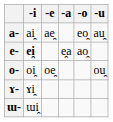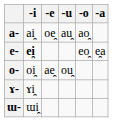columns swapped: -u <-> -a
a- | -e: ae̯ -> oe̯
a- | -o: eo̯ -> ao̯
e- | -o: ao̯ -> eo̯
o- | -e: oe̯ -> ae̯
